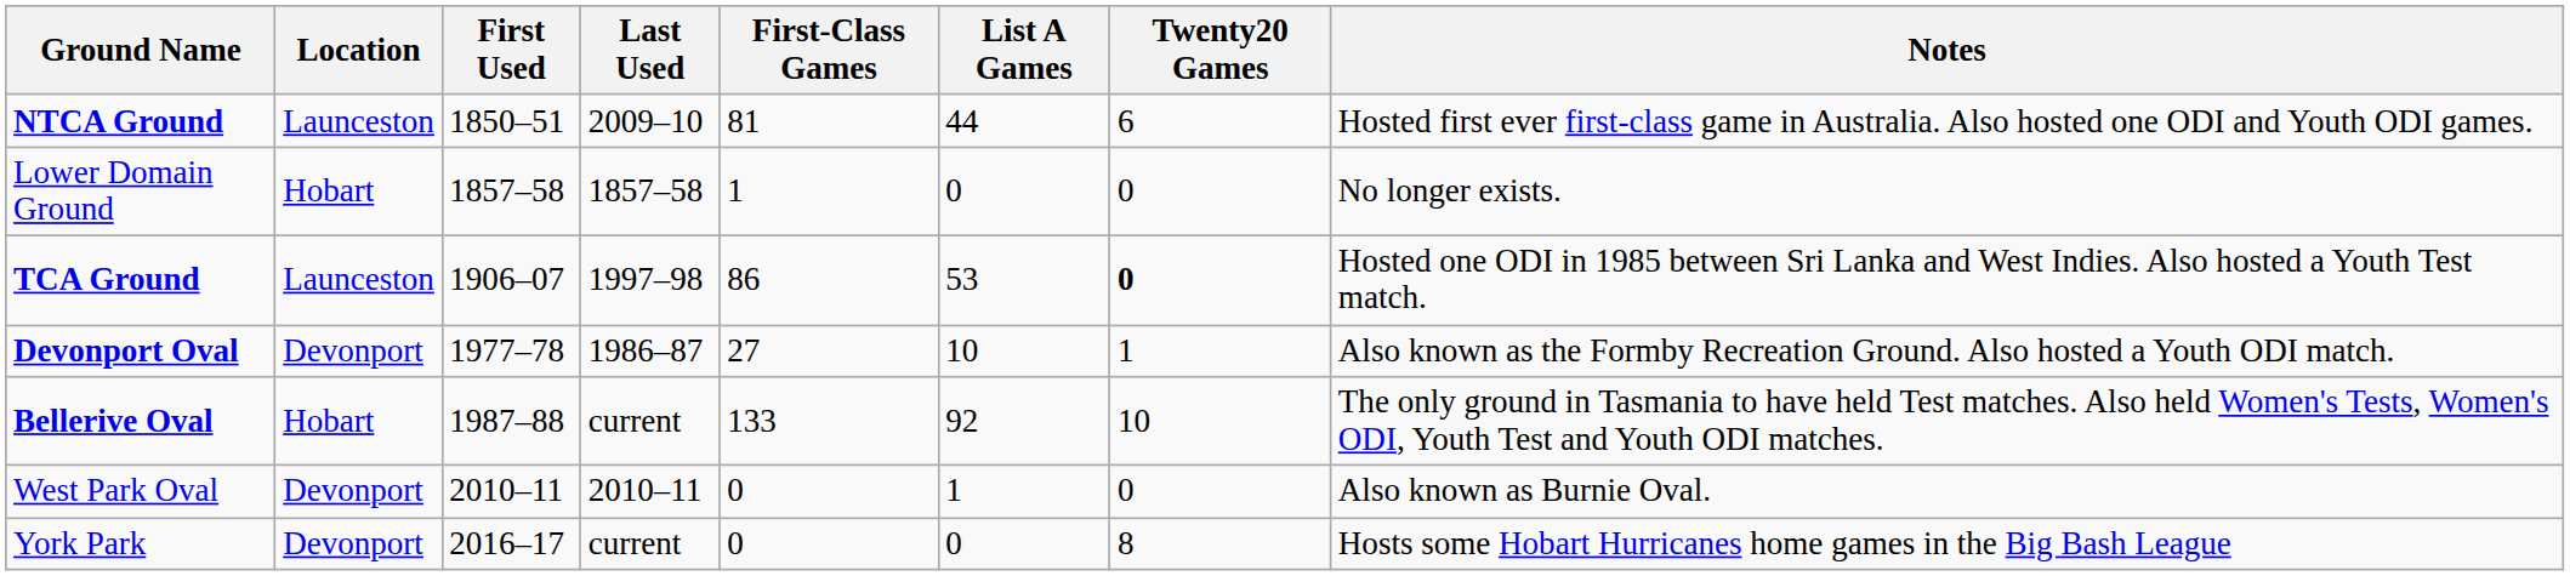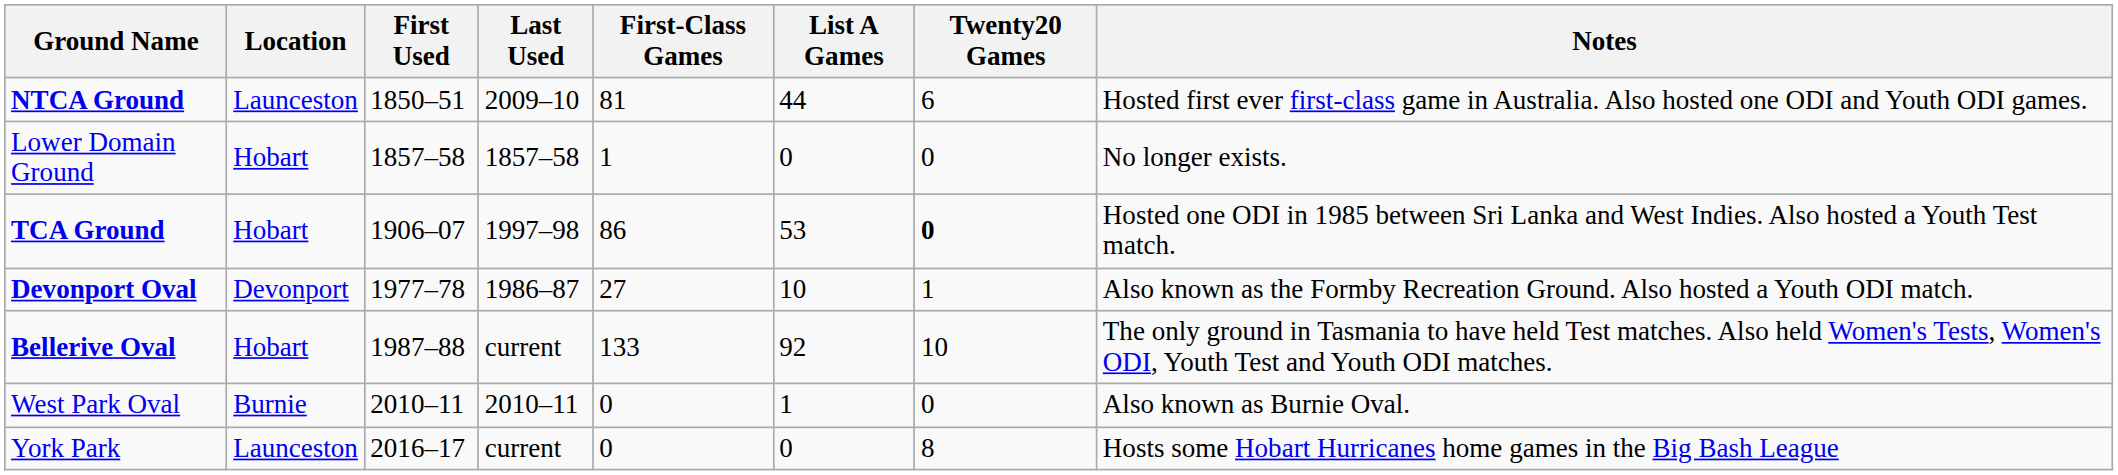TCA Ground | Location: Launceston -> Hobart
West Park Oval | Location: Devonport -> Burnie
York Park | Location: Devonport -> Launceston
